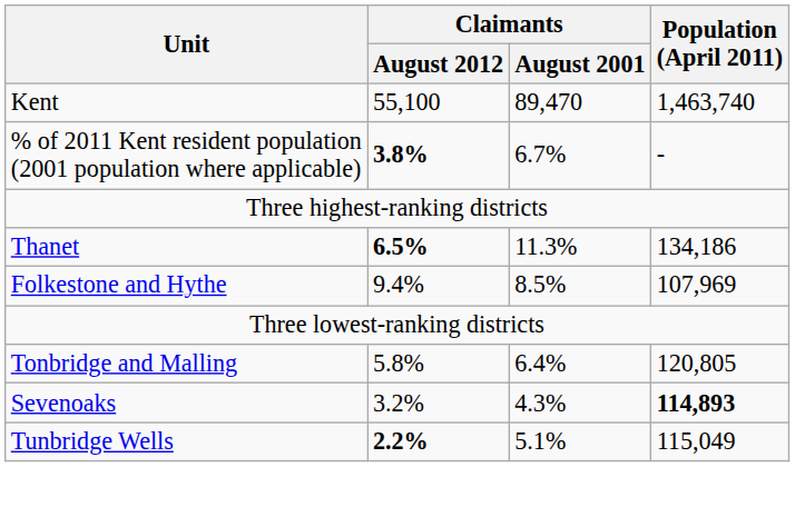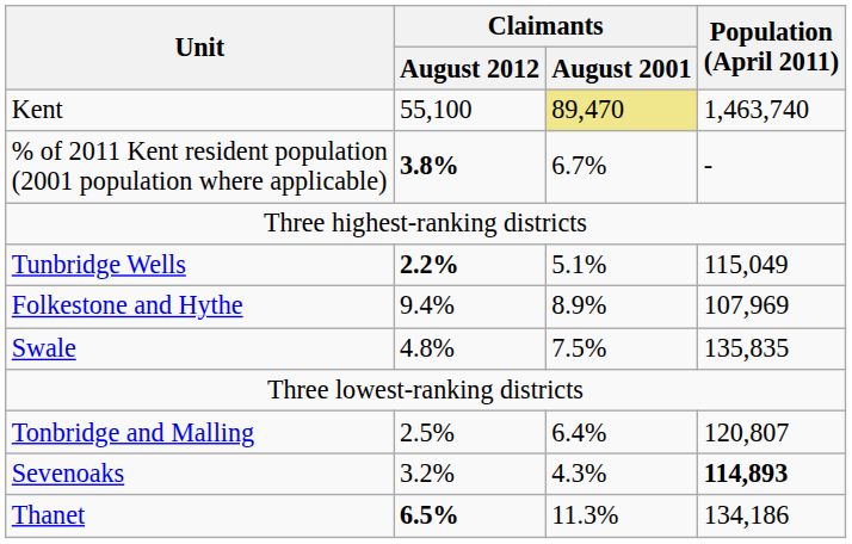Kent | Claimants / August 2001: no background -> khaki background
rows swapped: Thanet <-> Tunbridge Wells
Folkestone and Hythe | Claimants / August 2001: 8.5% -> 8.9%
+ row: Swale | 4.8% | 7.5% | 135,835
Tonbridge and Malling | Claimants / August 2012: 5.8% -> 2.5%
Tonbridge and Malling | Population (April 2011): 120,805 -> 120,807
